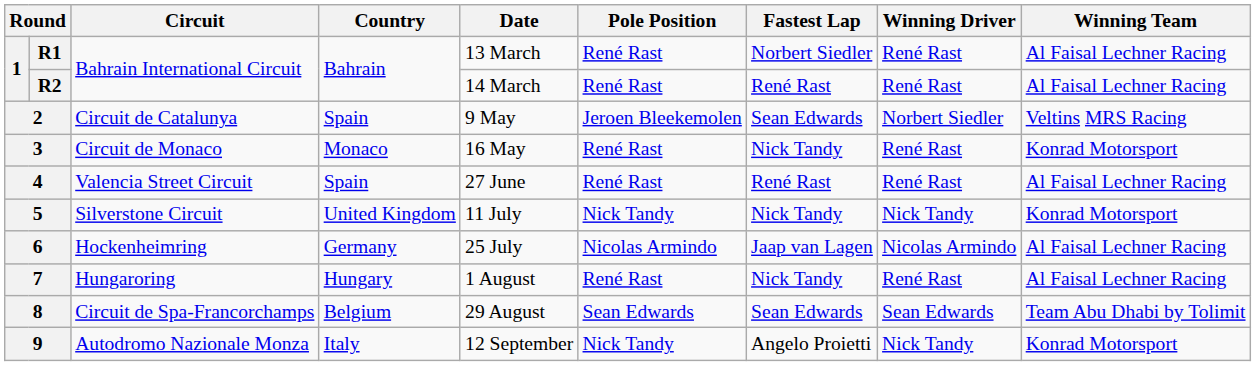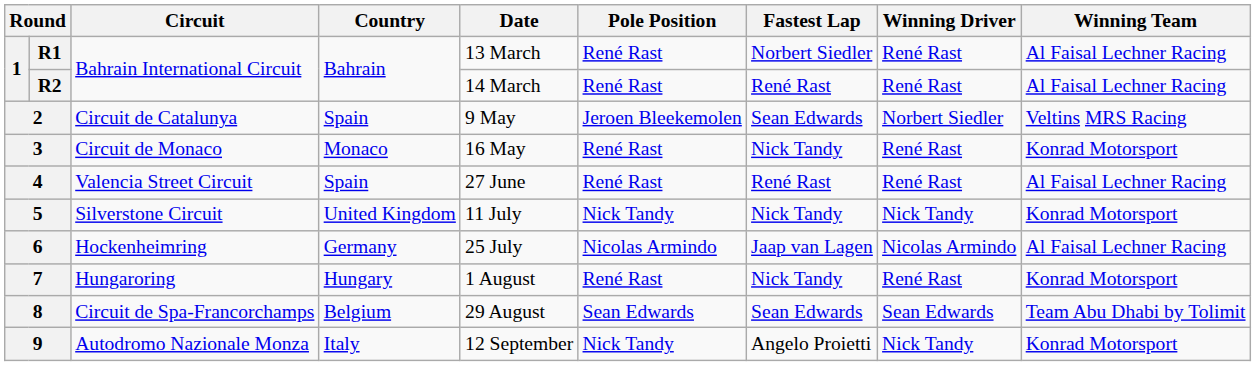7 | Winning Team: Al Faisal Lechner Racing -> Konrad Motorsport
